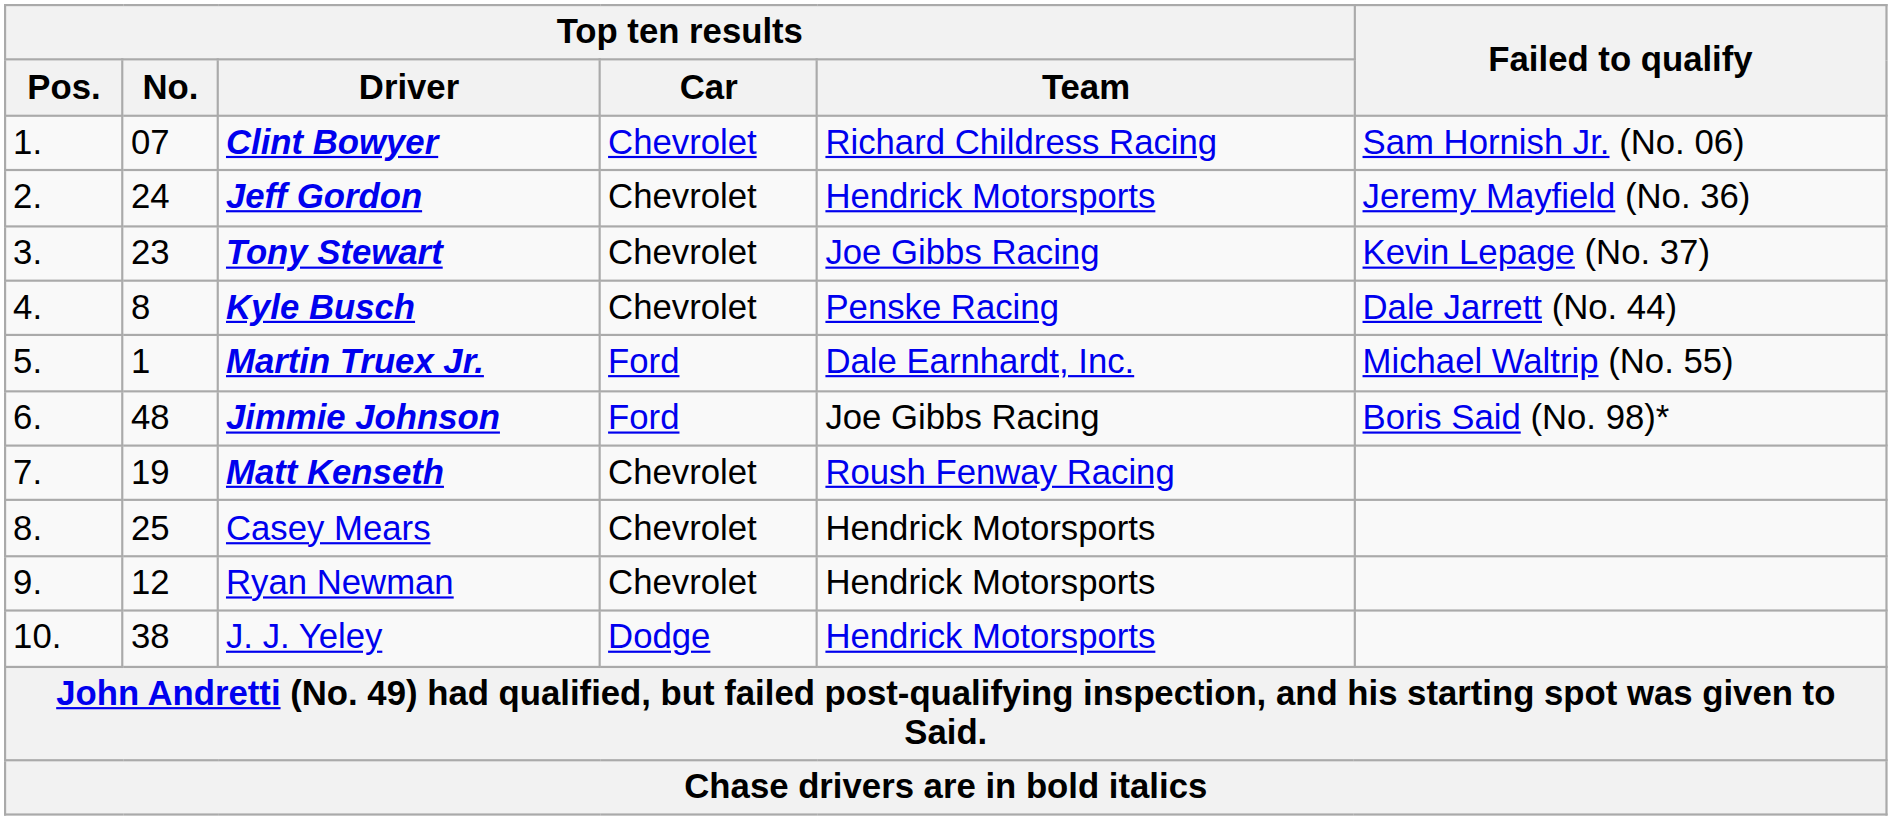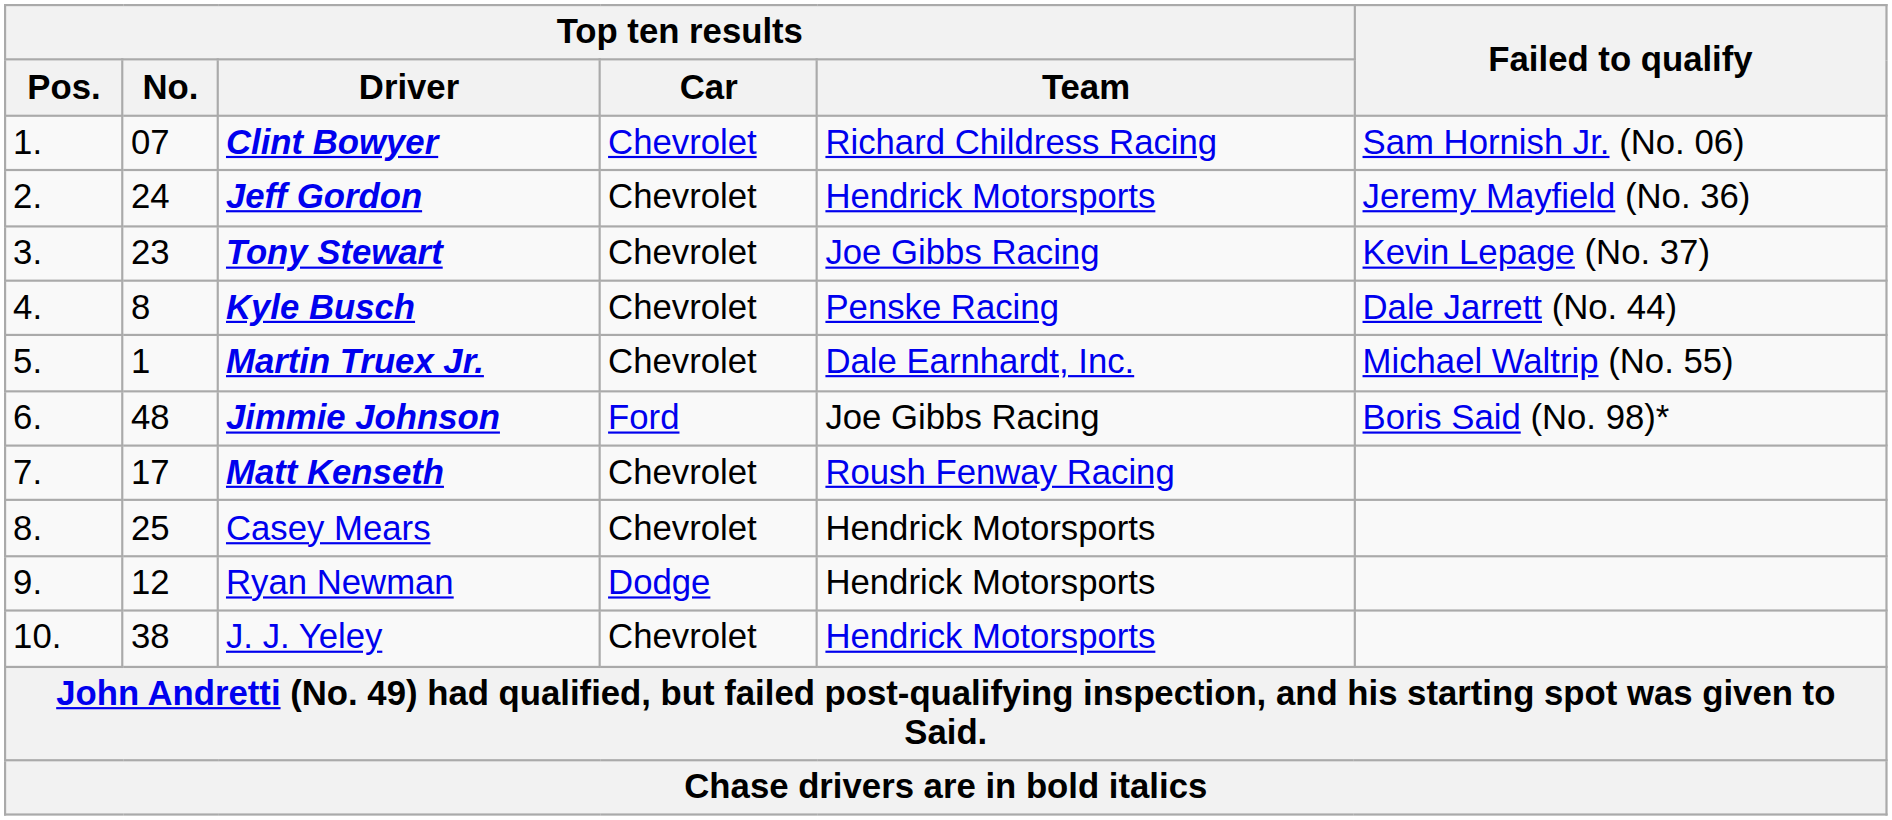Martin Truex Jr. | Top ten results / Car: Ford -> Chevrolet
Matt Kenseth | Top ten results / No.: 19 -> 17
Ryan Newman | Top ten results / Car: Chevrolet -> Dodge
J. J. Yeley | Top ten results / Car: Dodge -> Chevrolet
